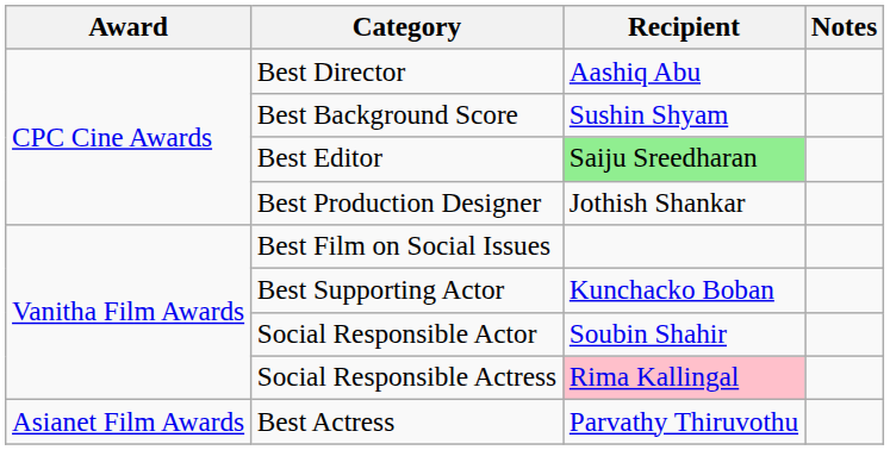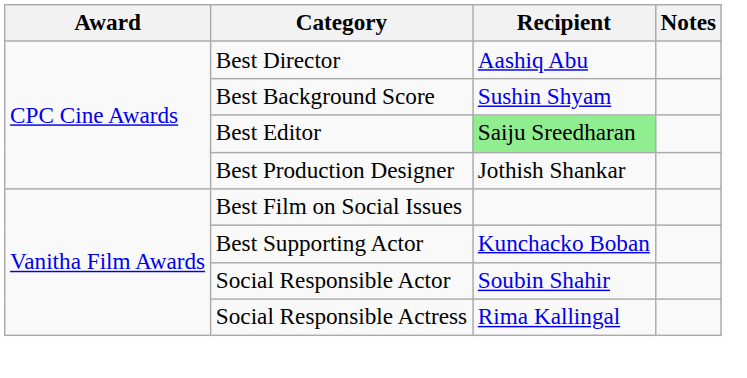Social Responsible Actress | Recipient: pink background -> no background
- row: Asianet Film Awards | Best Actress | Parvathy Thiruvothu
